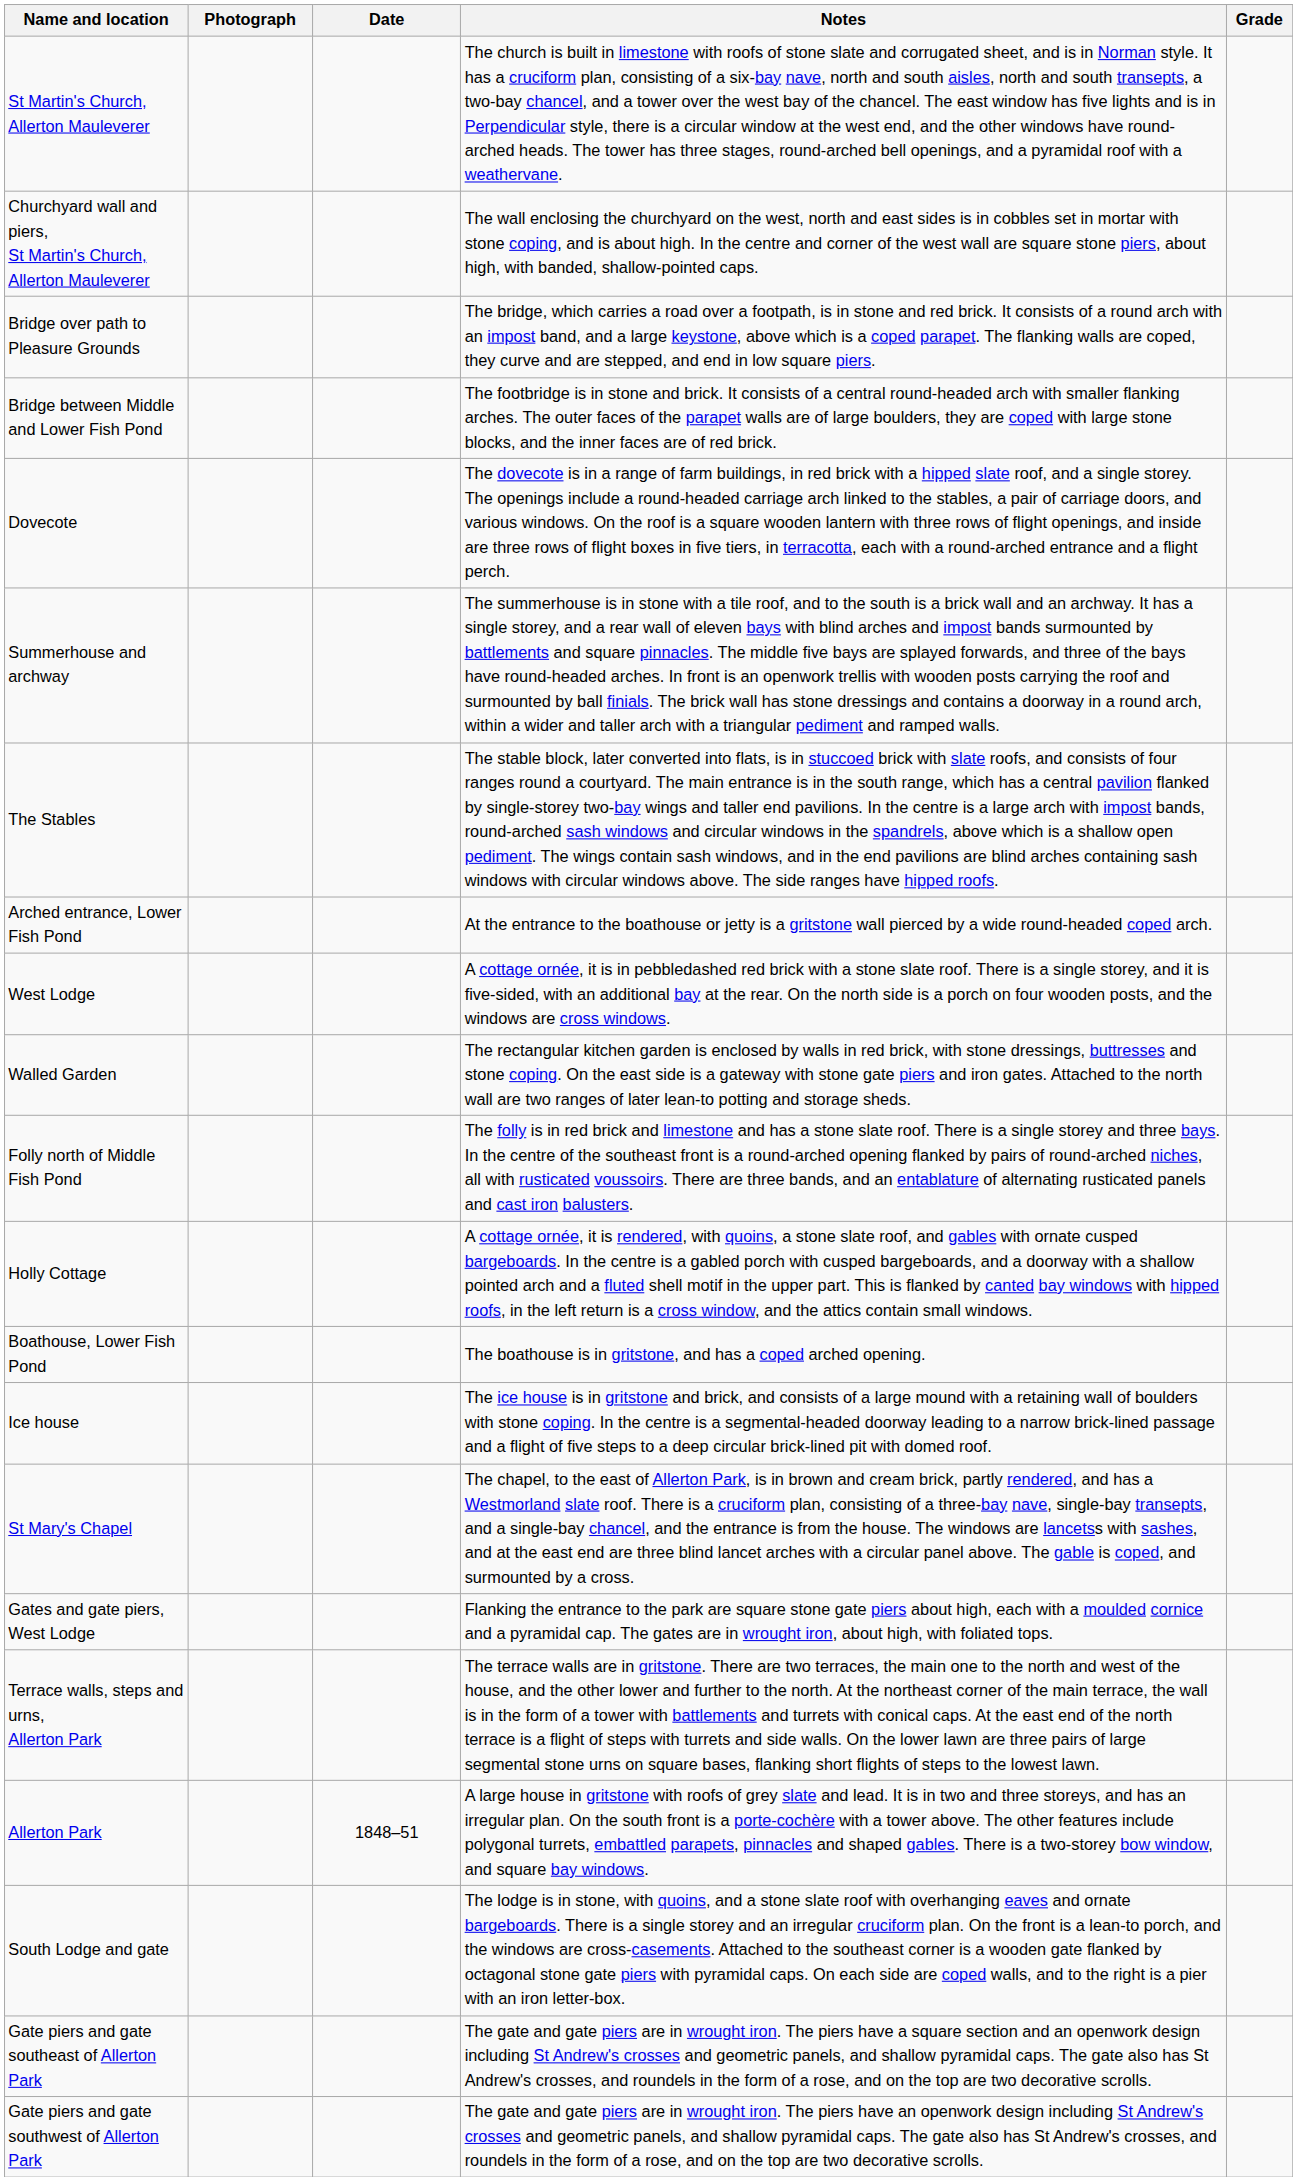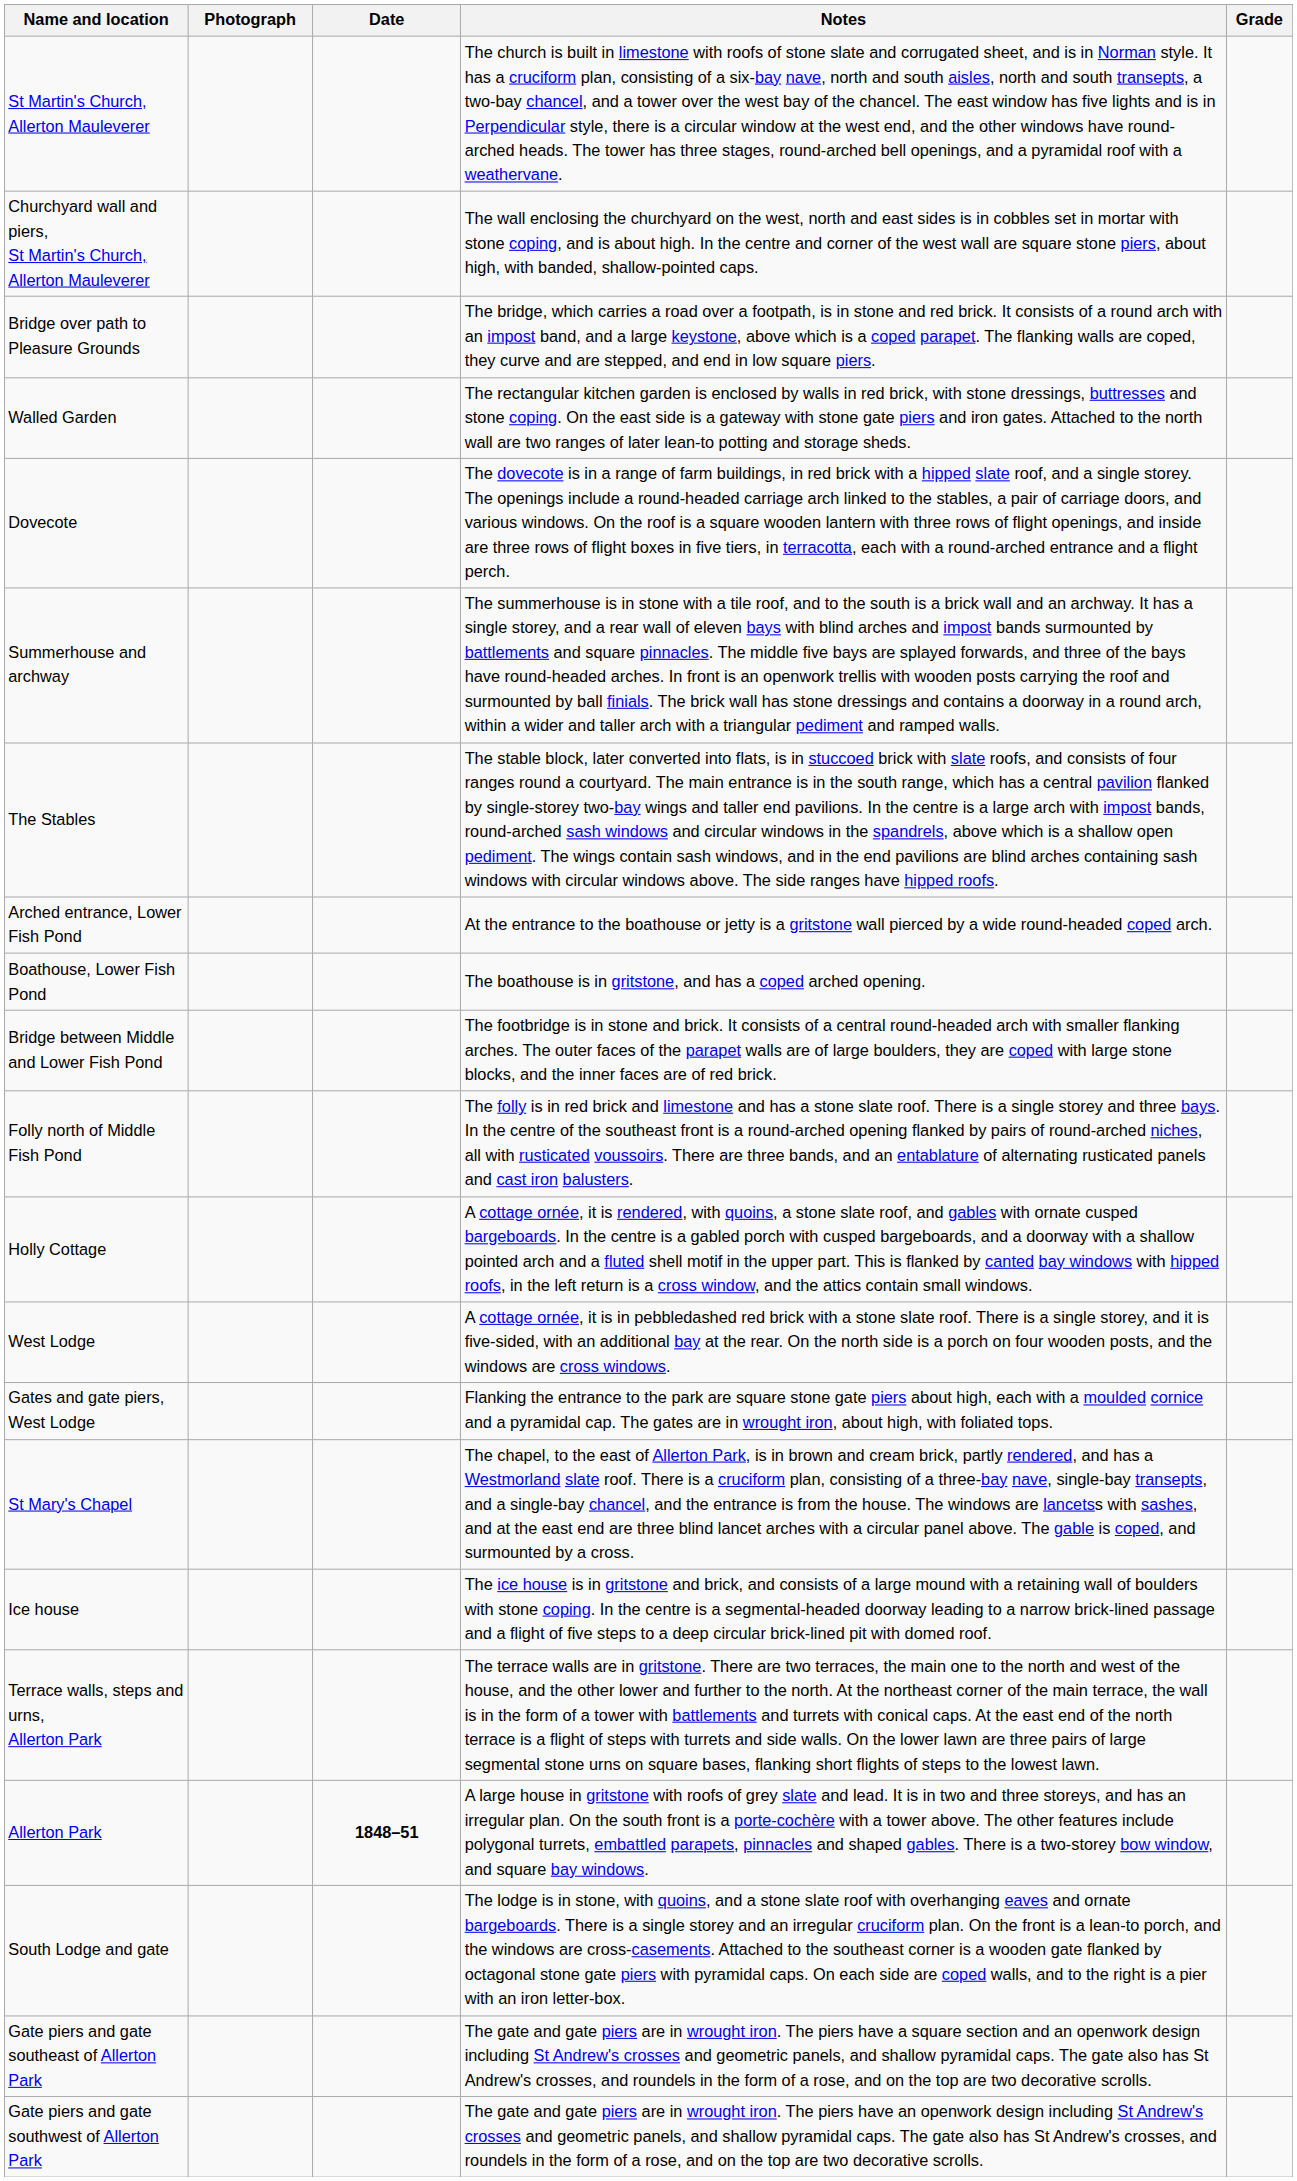rows swapped: Walled Garden <-> Bridge between Middle and Lower Fish Pond
rows swapped: Boathouse, Lower Fish Pond <-> West Lodge
rows swapped: Gates and gate piers, West Lodge <-> Ice house
Allerton Park | Date: normal -> bold
